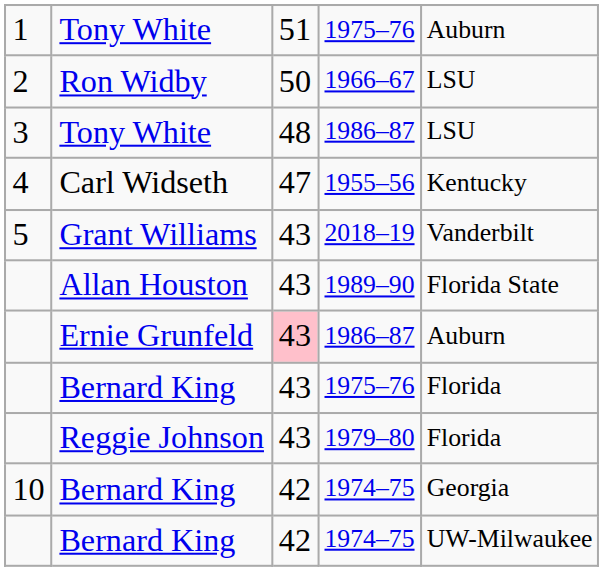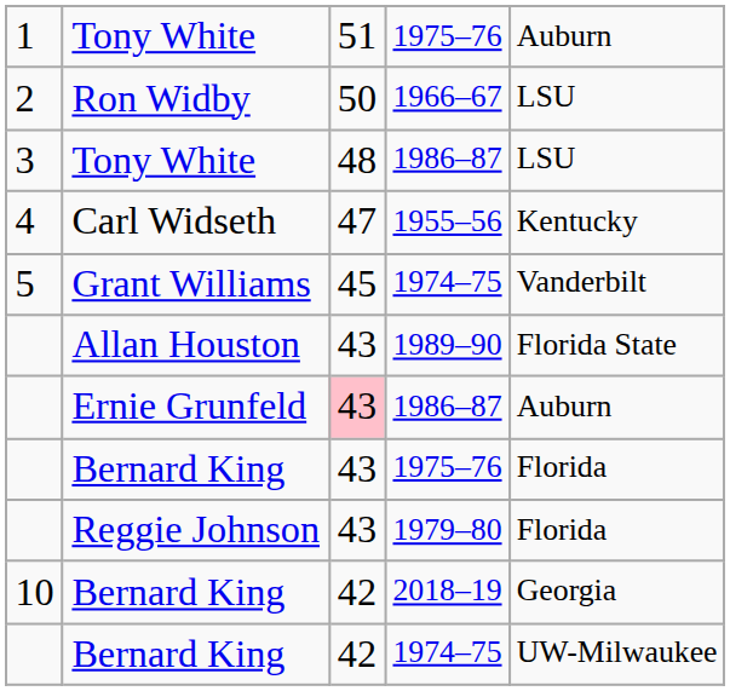Grant Williams | column 3: 43 -> 45
Grant Williams | column 4: 2018–19 -> 1974–75
10 / Bernard King | column 4: 1974–75 -> 2018–19
